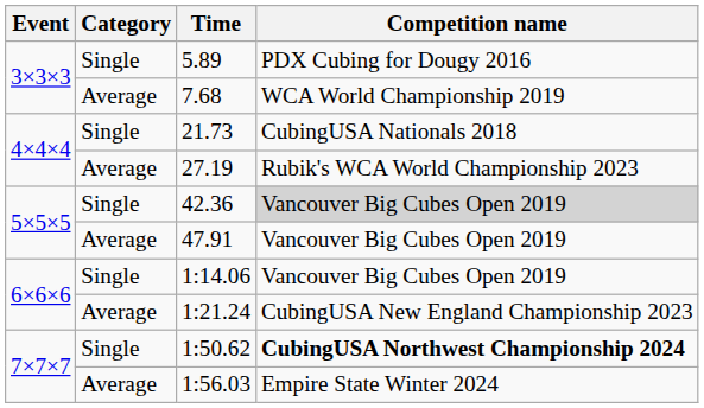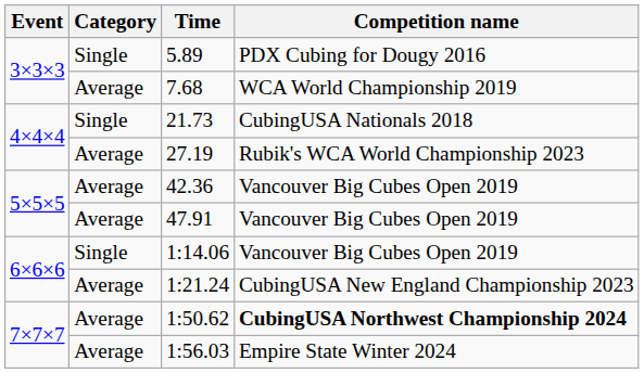42.36 | Category: Single -> Average
42.36 | Competition name: lightgrey background -> no background
1:50.62 | Category: Single -> Average
